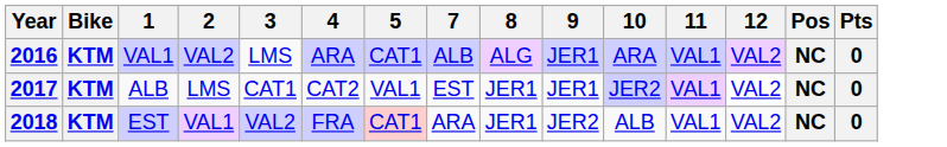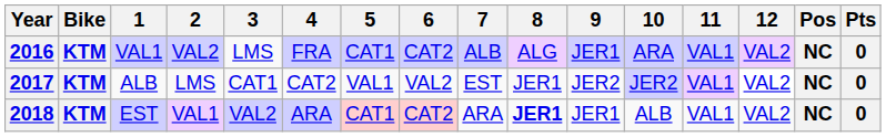+ column: 6 | CAT2 | VAL2 | CAT2
2016 | 4: ARA -> FRA
2017 | 9: JER1 -> JER2
2018 | 4: FRA -> ARA
2018 | 8: normal -> bold
2018 | 9: JER2 -> JER1
